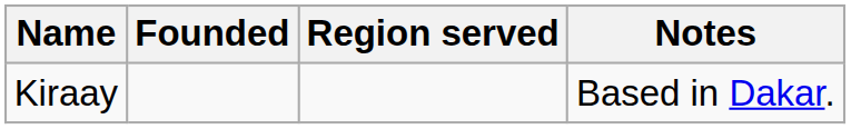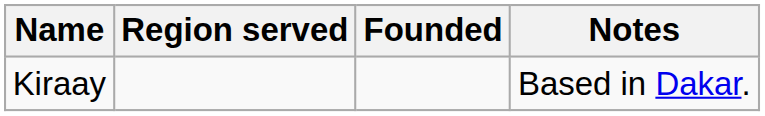columns swapped: Founded <-> Region served
